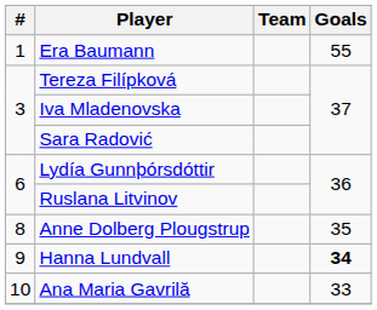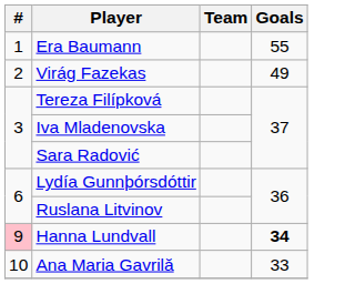+ row: 2 | Virág Fazekas | 49
- row: 8 | Anne Dolberg Plougstrup | 35
Hanna Lundvall | #: no background -> pink background
